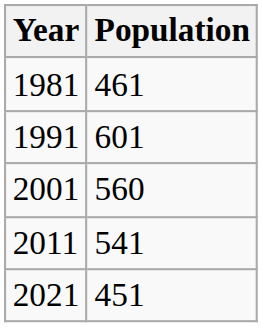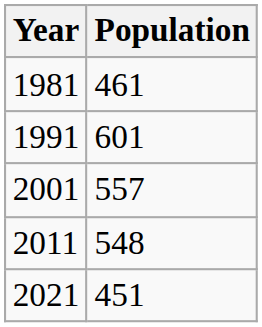2001 | Population: 560 -> 557
2011 | Population: 541 -> 548
